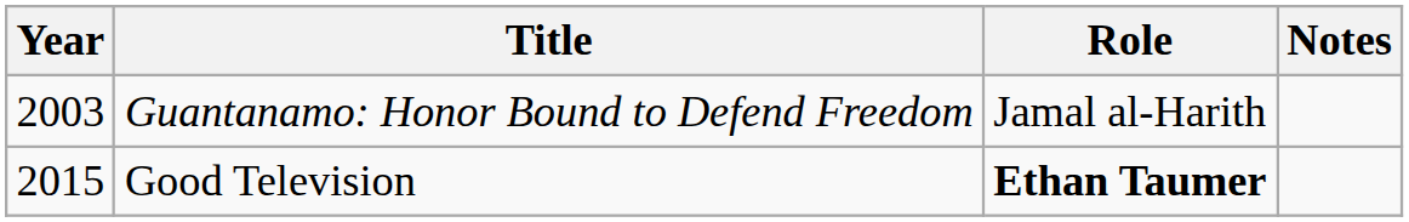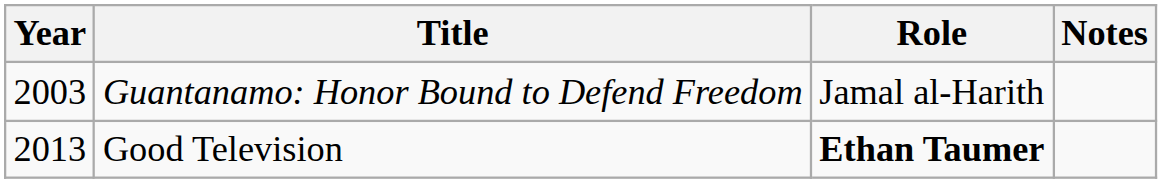Good Television | Year: 2015 -> 2013
